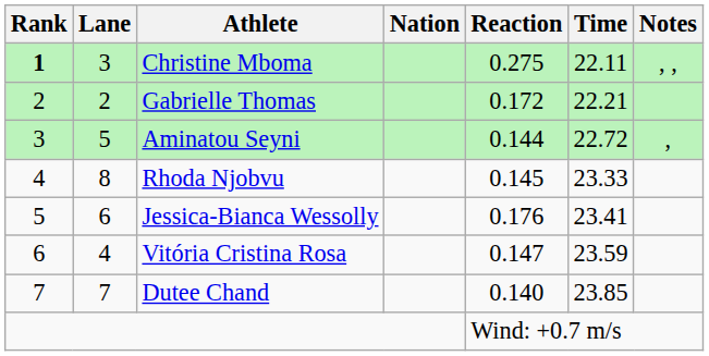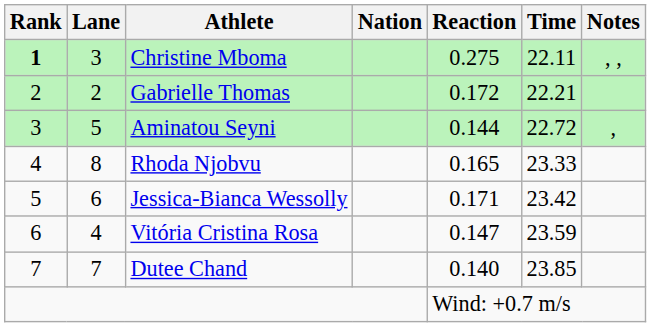Rhoda Njobvu | Reaction: 0.145 -> 0.165
Jessica-Bianca Wessolly | Reaction: 0.176 -> 0.171
Jessica-Bianca Wessolly | Time: 23.41 -> 23.42
